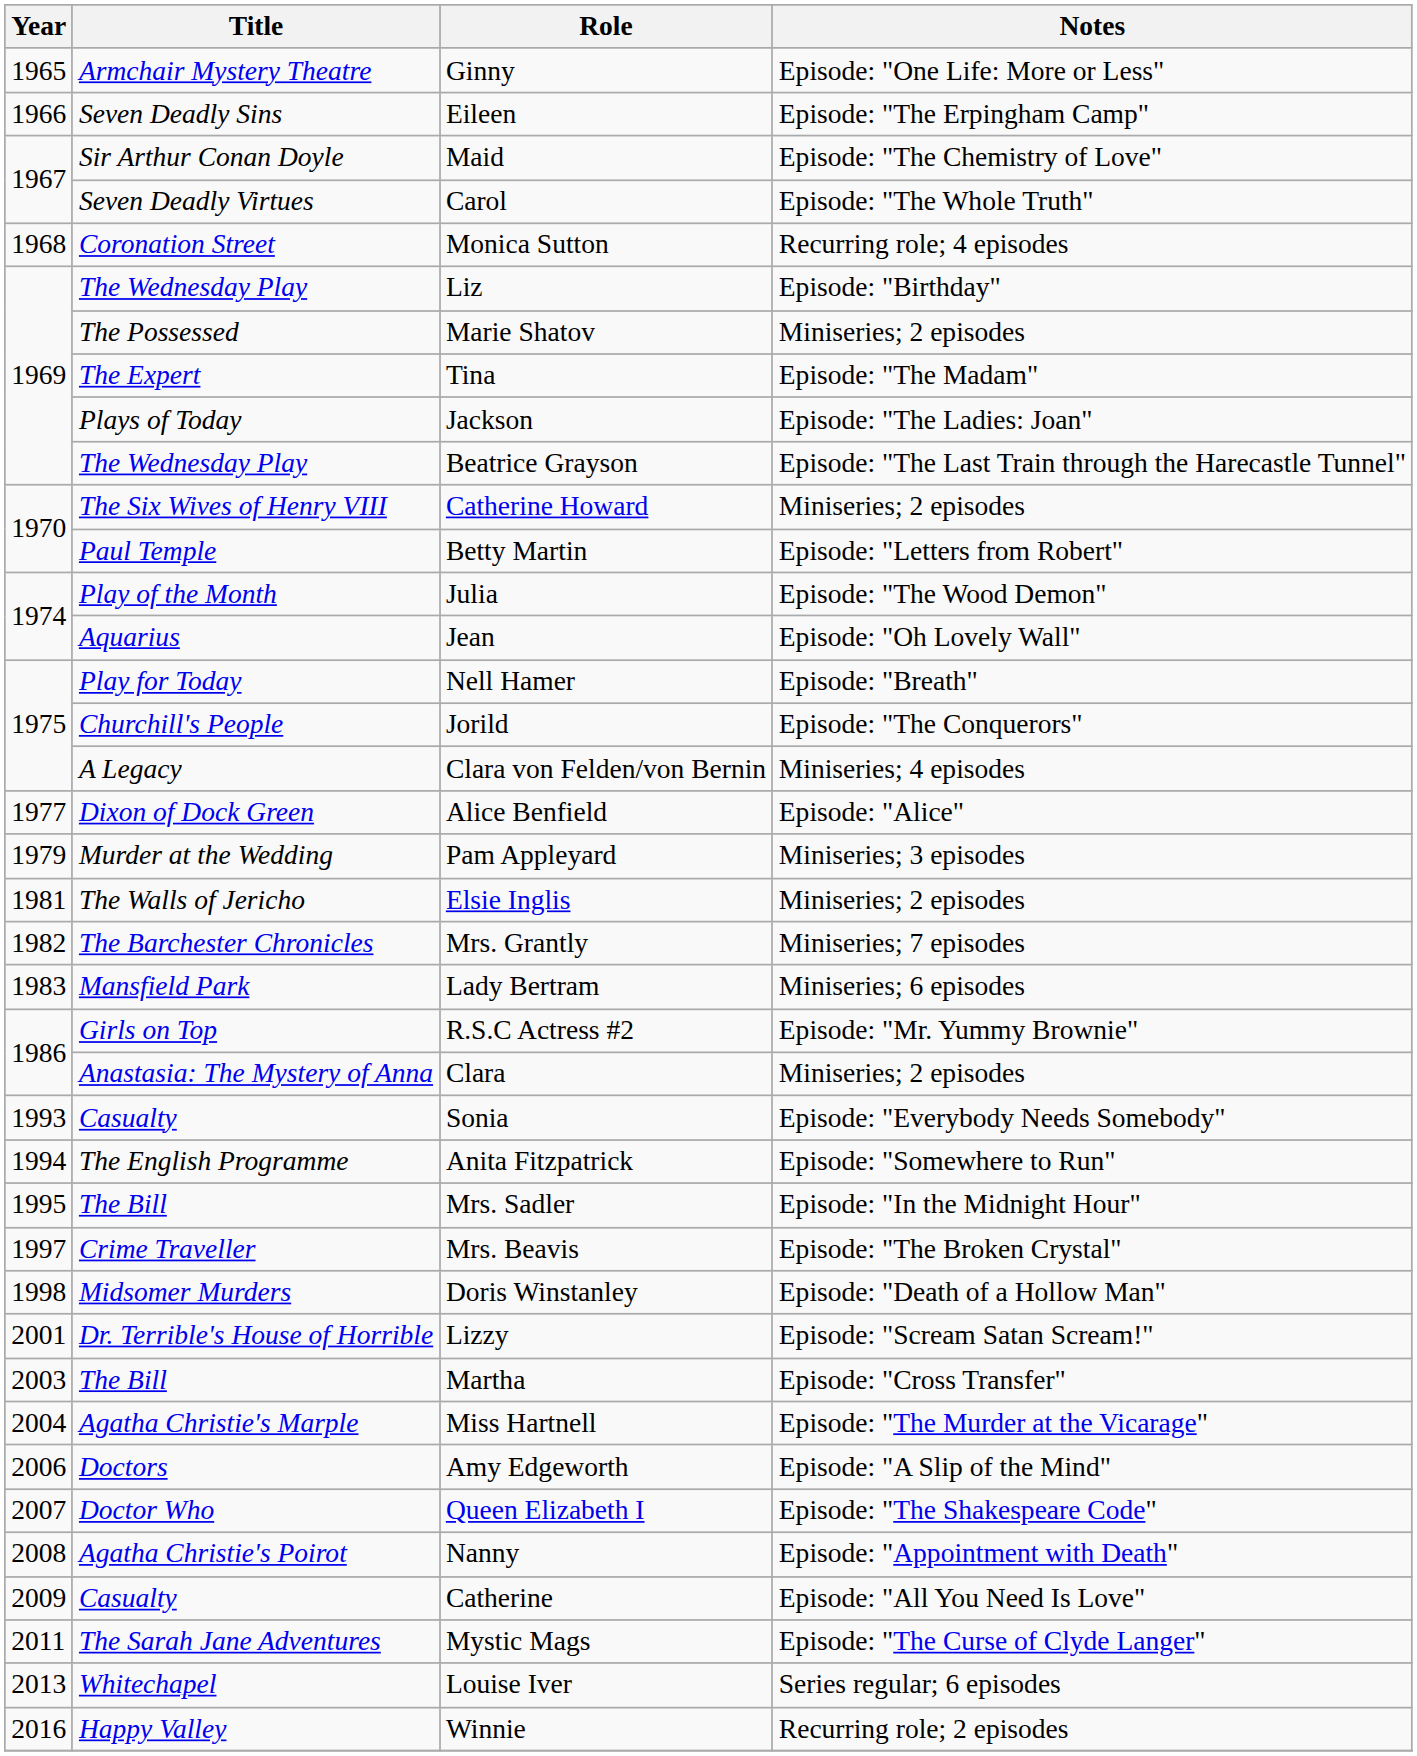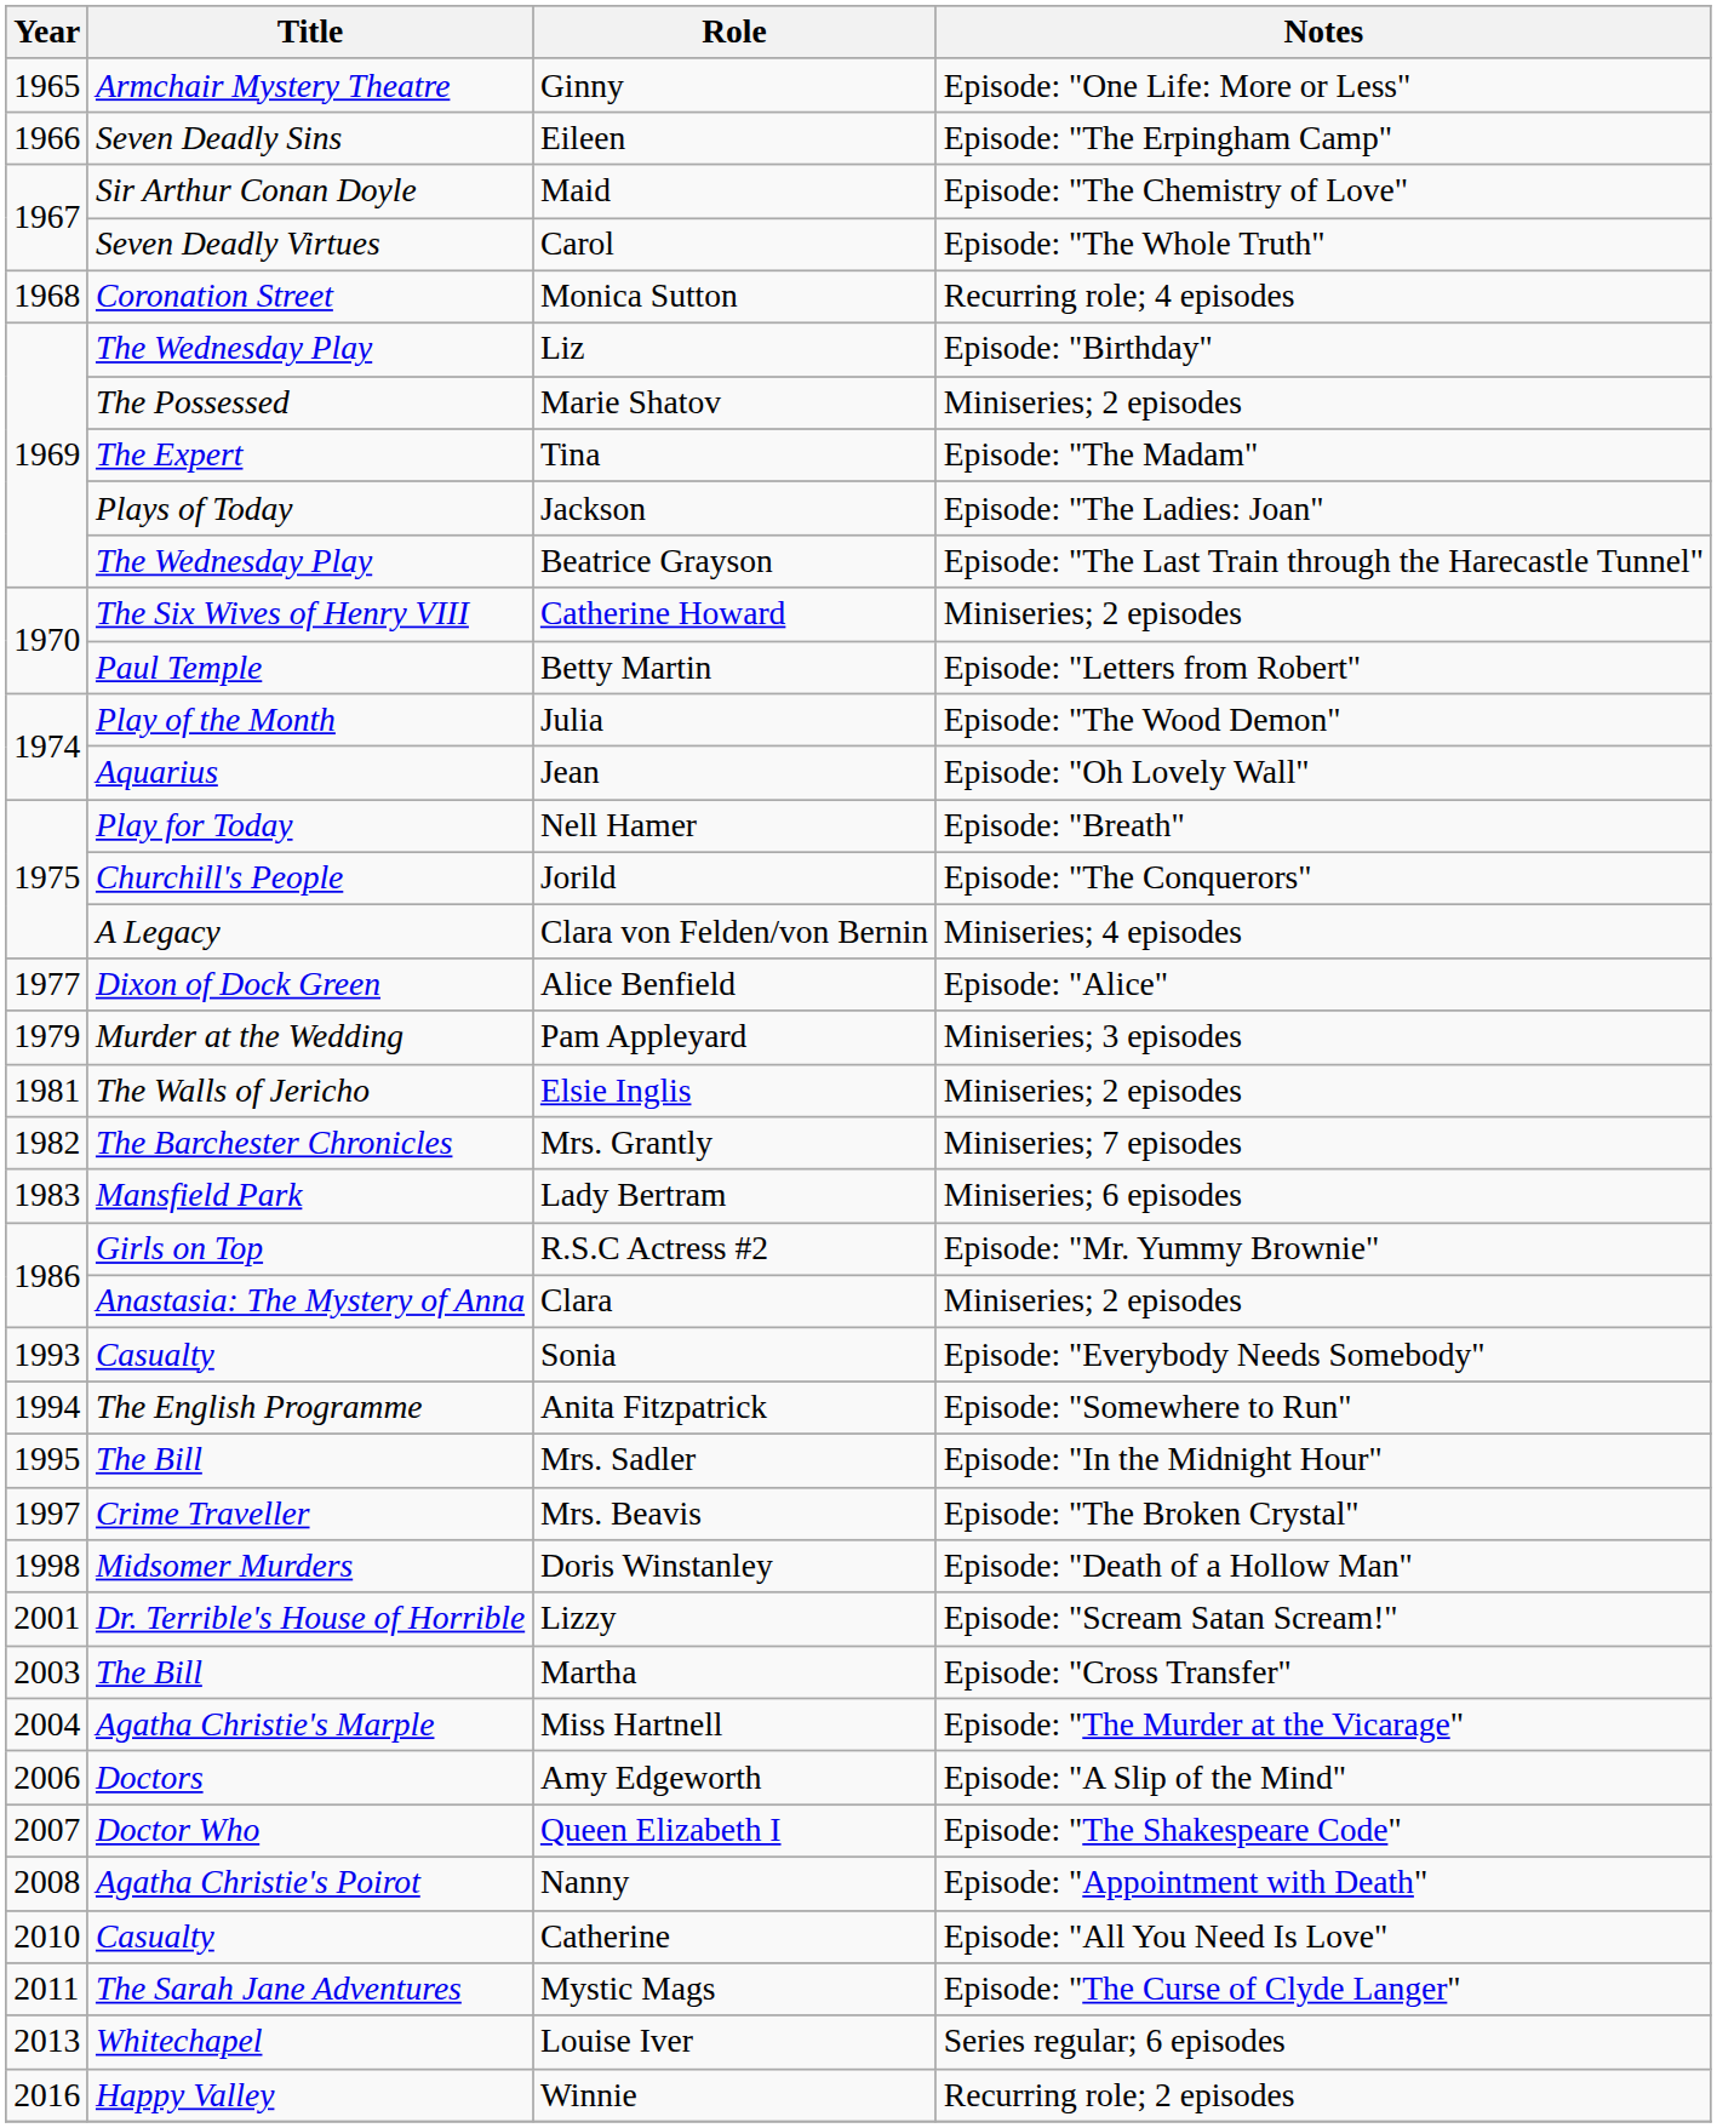Catherine | Year: 2009 -> 2010
